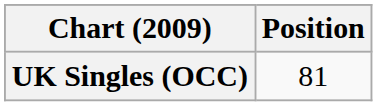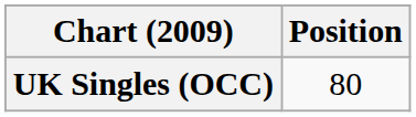UK Singles (OCC) | Position: 81 -> 80
